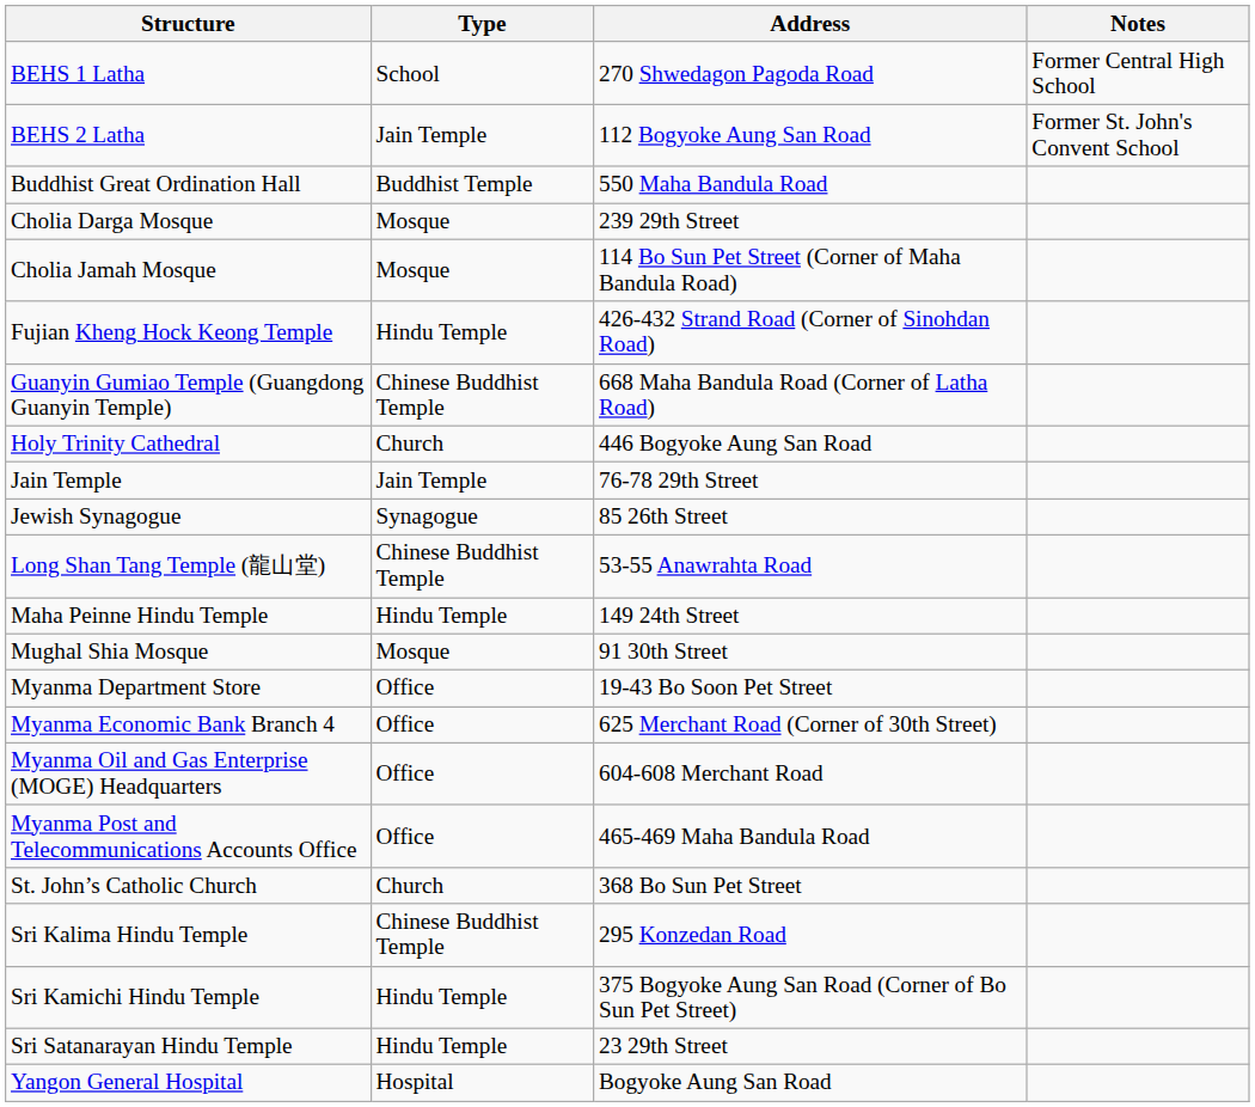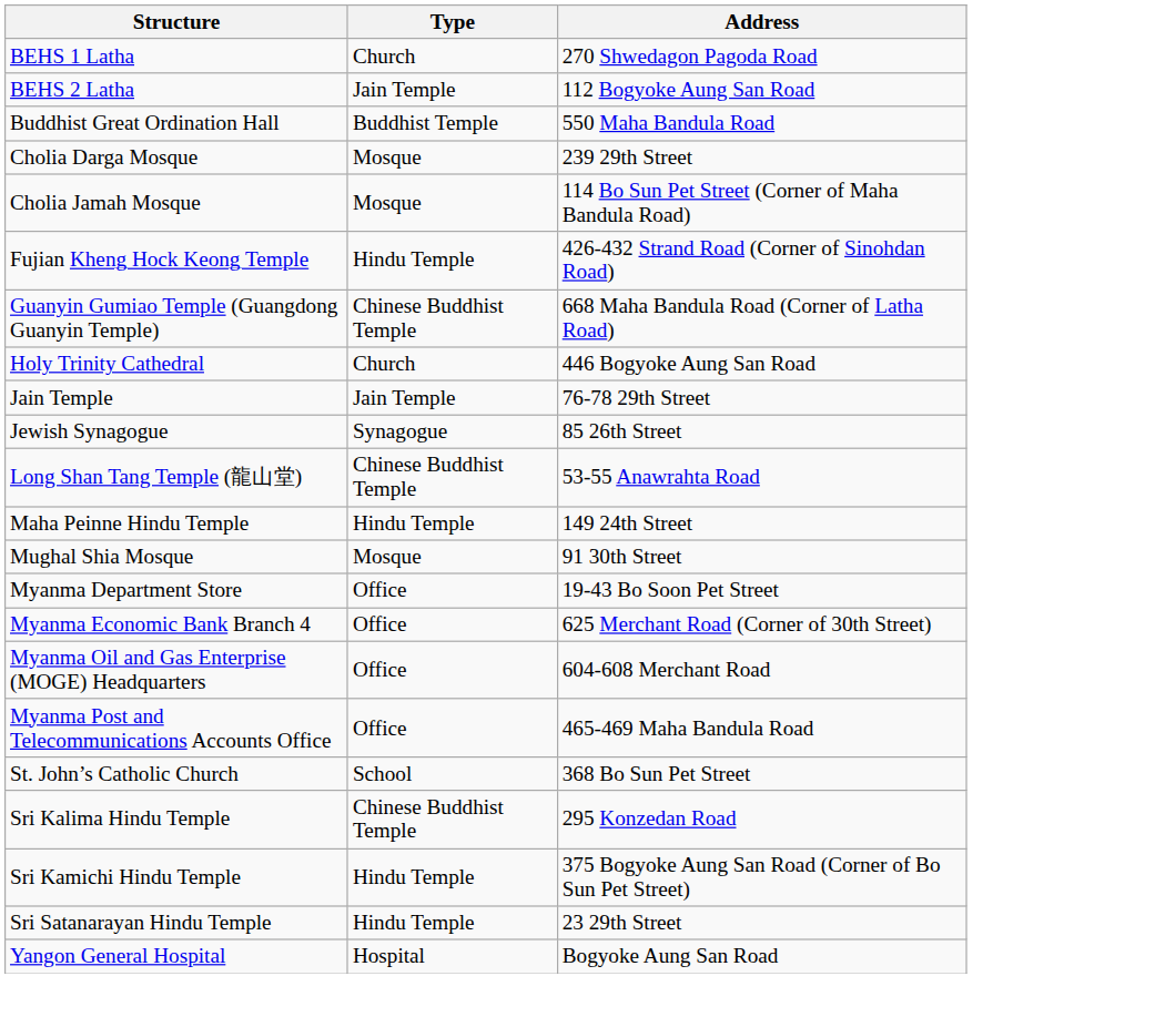- column: Notes | Former Central High School | Former St. John's Convent School
BEHS 1 Latha | Type: School -> Church
St. John’s Catholic Church | Type: Church -> School
